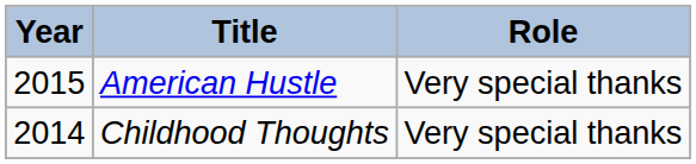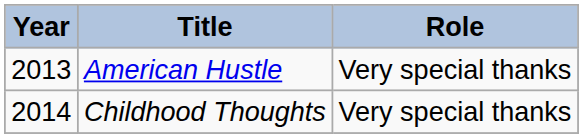American Hustle | Year: 2015 -> 2013
